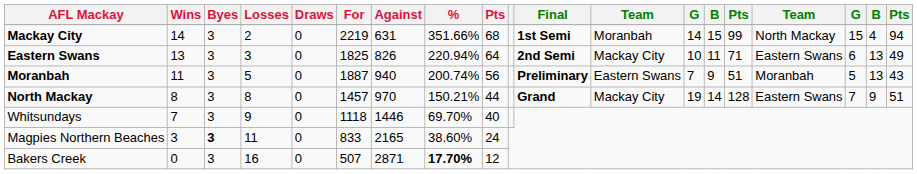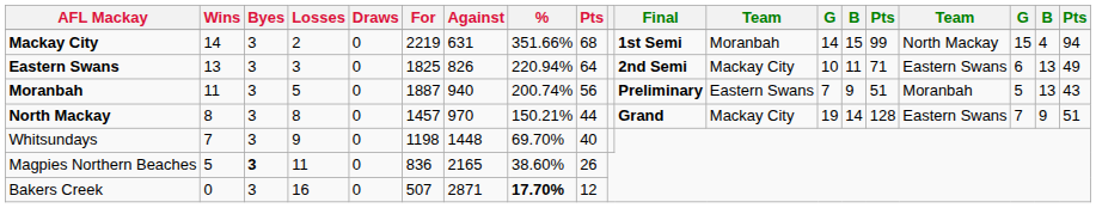Whitsundays | For: 1118 -> 1198
Whitsundays | Against: 1446 -> 1448
Magpies Northern Beaches | Wins: 3 -> 5
Magpies Northern Beaches | For: 833 -> 836
Magpies Northern Beaches | column 9: 24 -> 26
